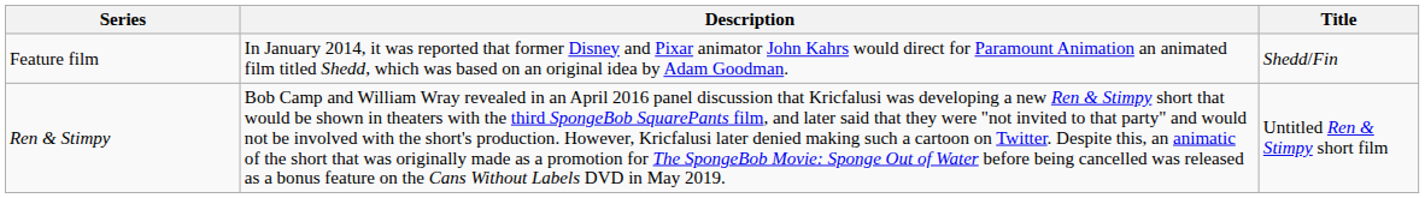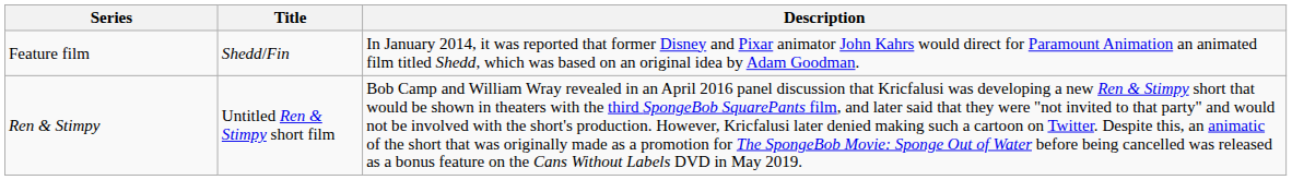columns swapped: Title <-> Description
